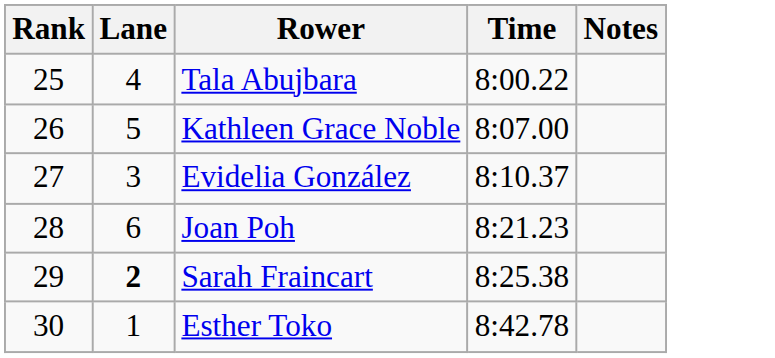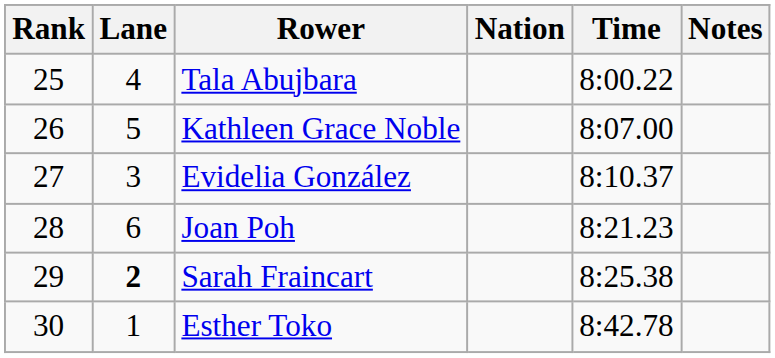+ column: Nation
